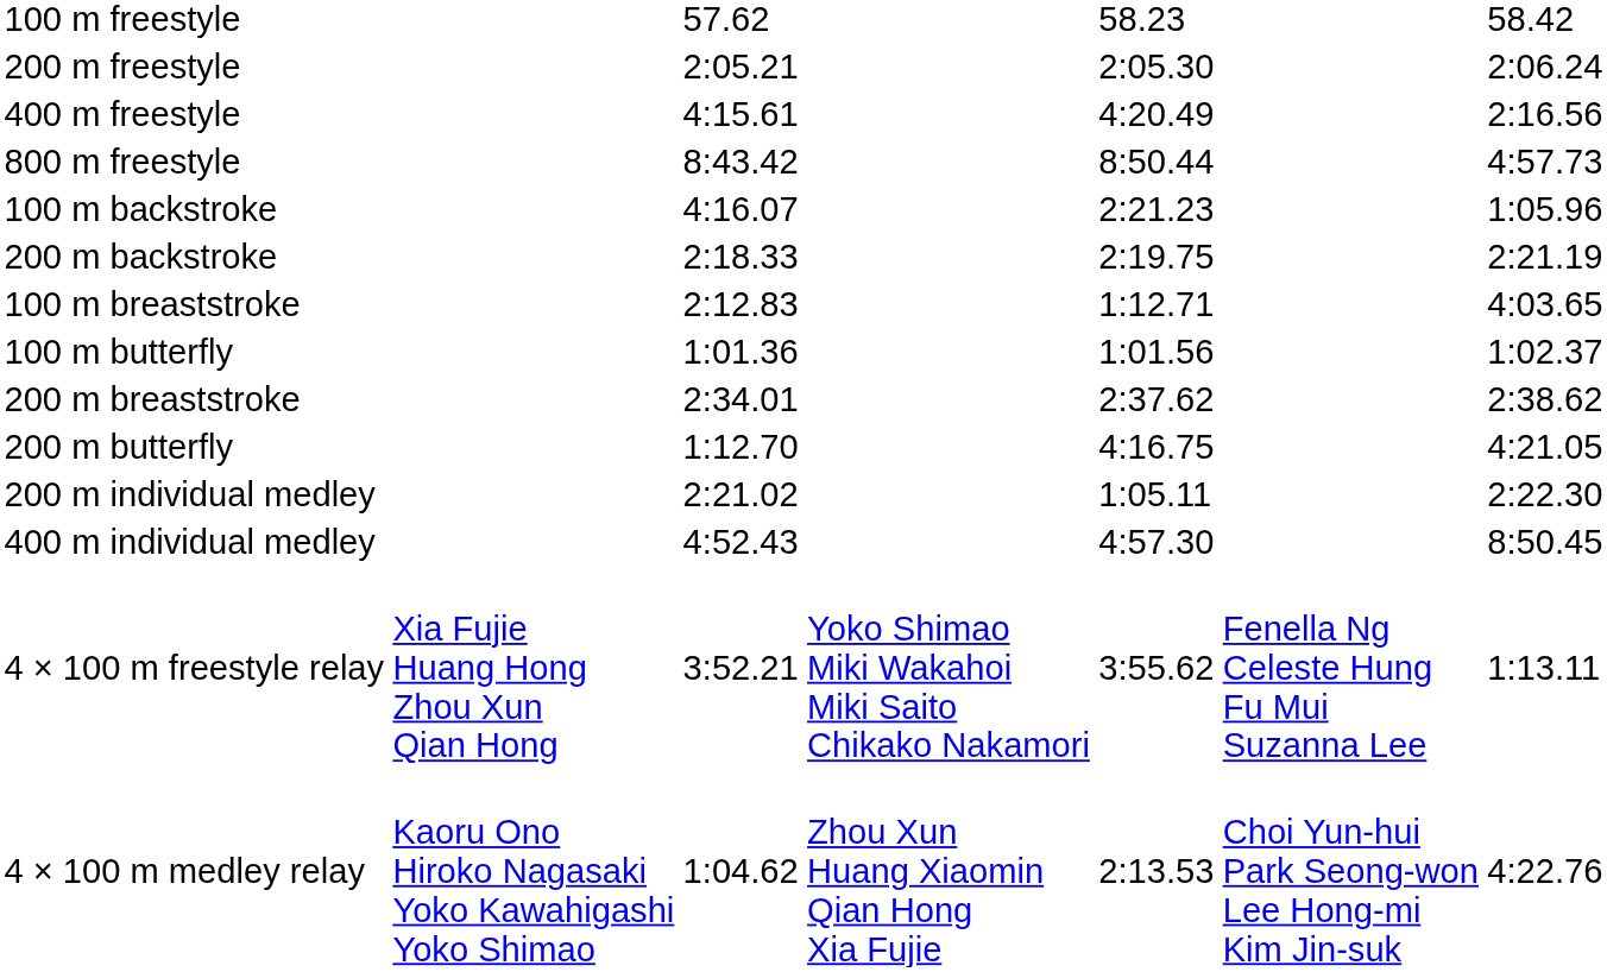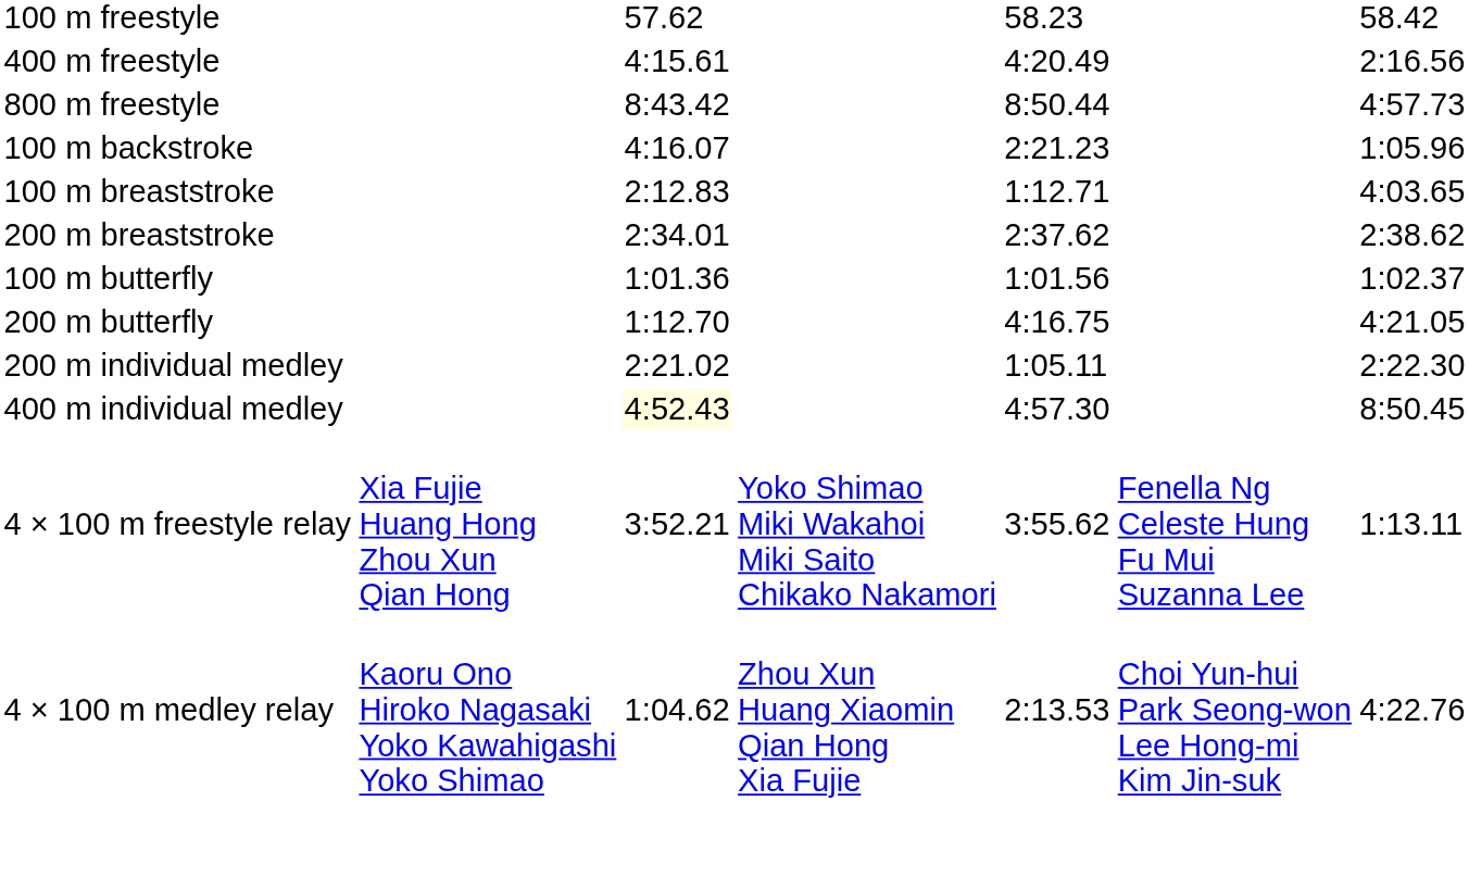- row: 200 m freestyle | 2:05.21 | 2:05.30 | 2:06.24
- row: 200 m backstroke | 2:18.33 | 2:19.75 | 2:21.19
rows swapped: 200 m breaststroke <-> 100 m butterfly
400 m individual medley | column 3: no background -> lightyellow background
